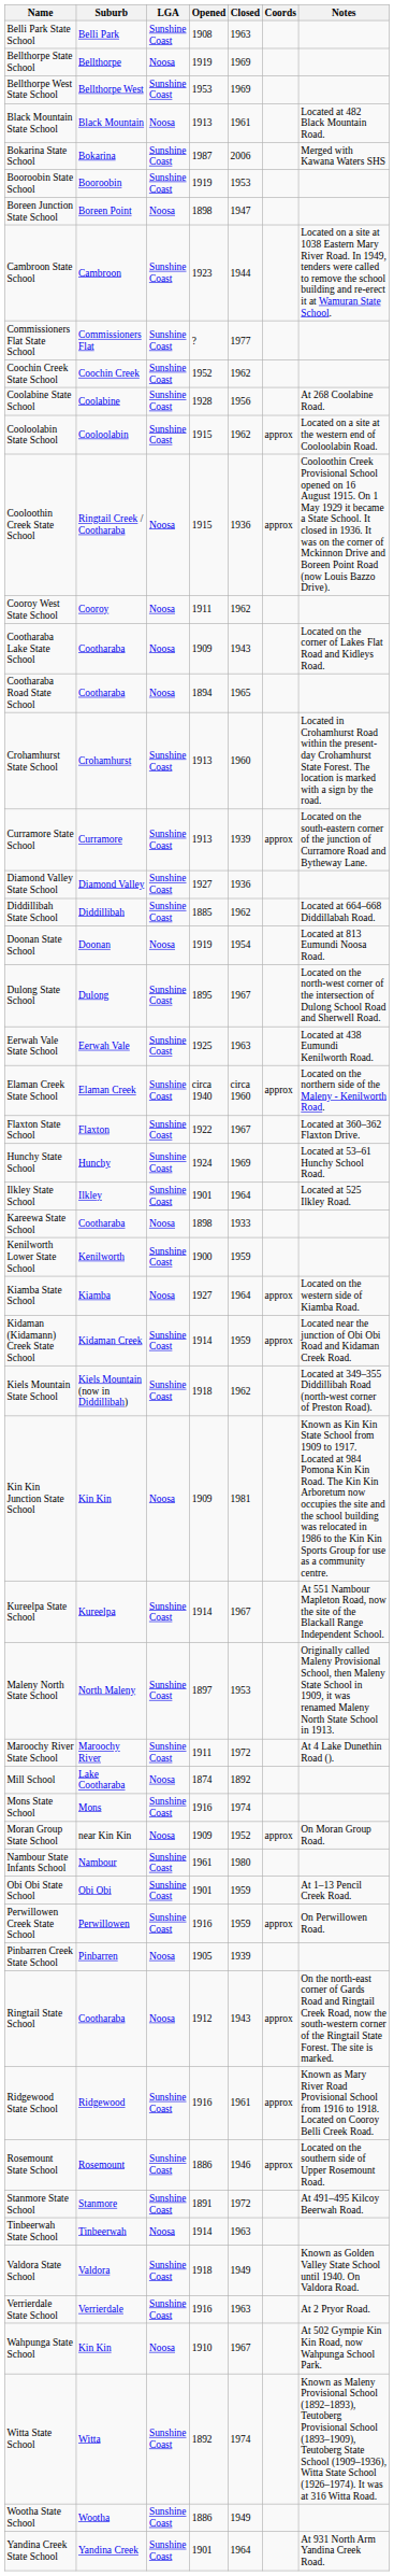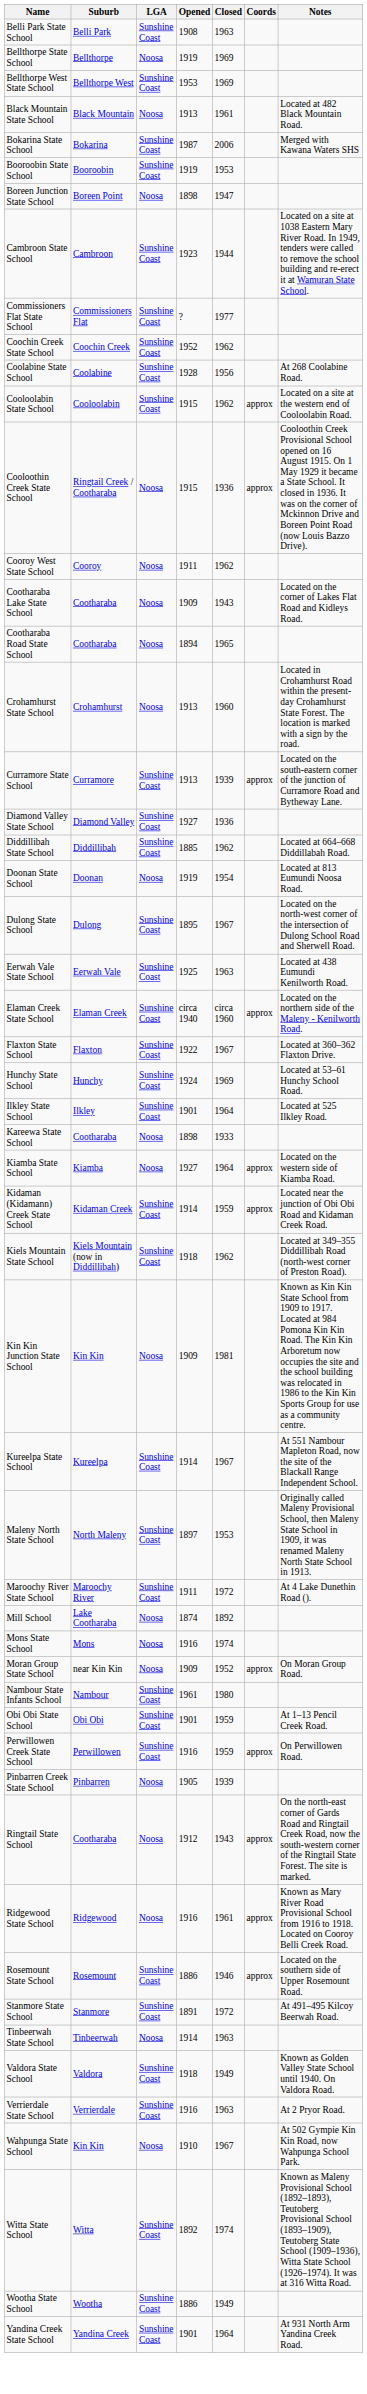Crohamhurst State School | LGA: Sunshine Coast -> Noosa
- row: Kenilworth Lower State School | Kenilworth | Sunshine Coast | 1900 | 1959
Mons State School | LGA: Sunshine Coast -> Noosa
Ridgewood State School | LGA: Sunshine Coast -> Noosa
